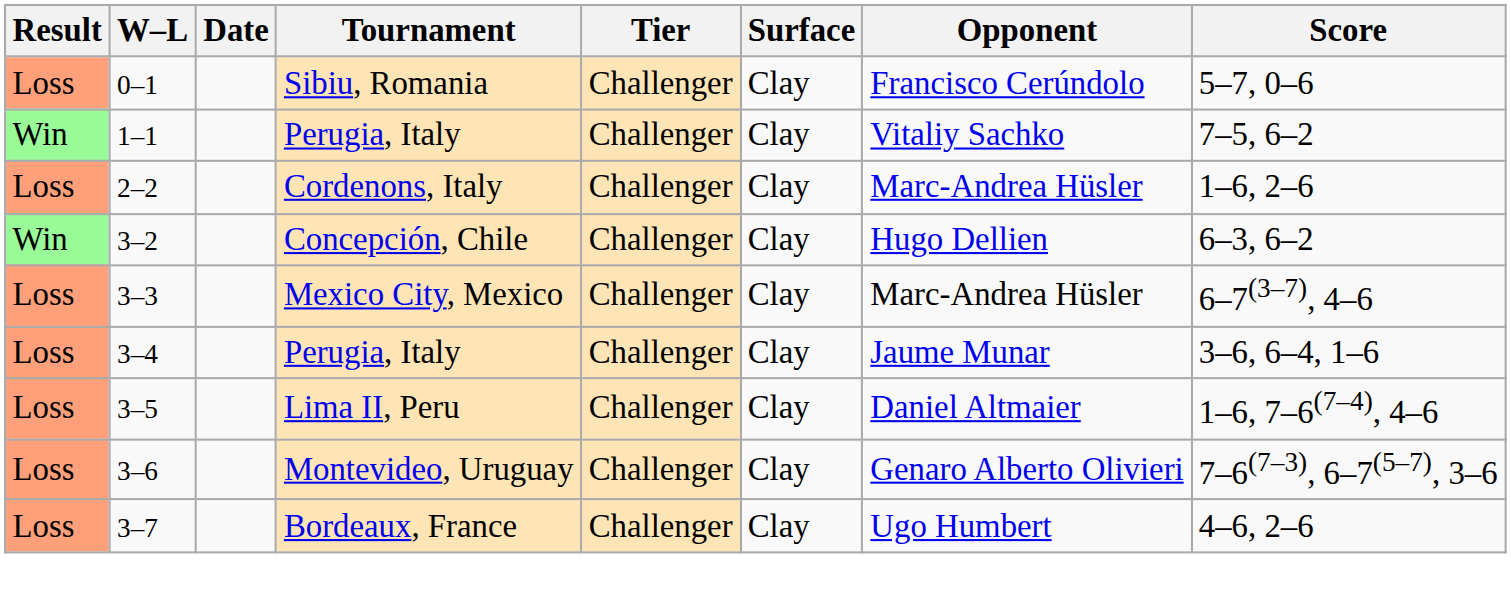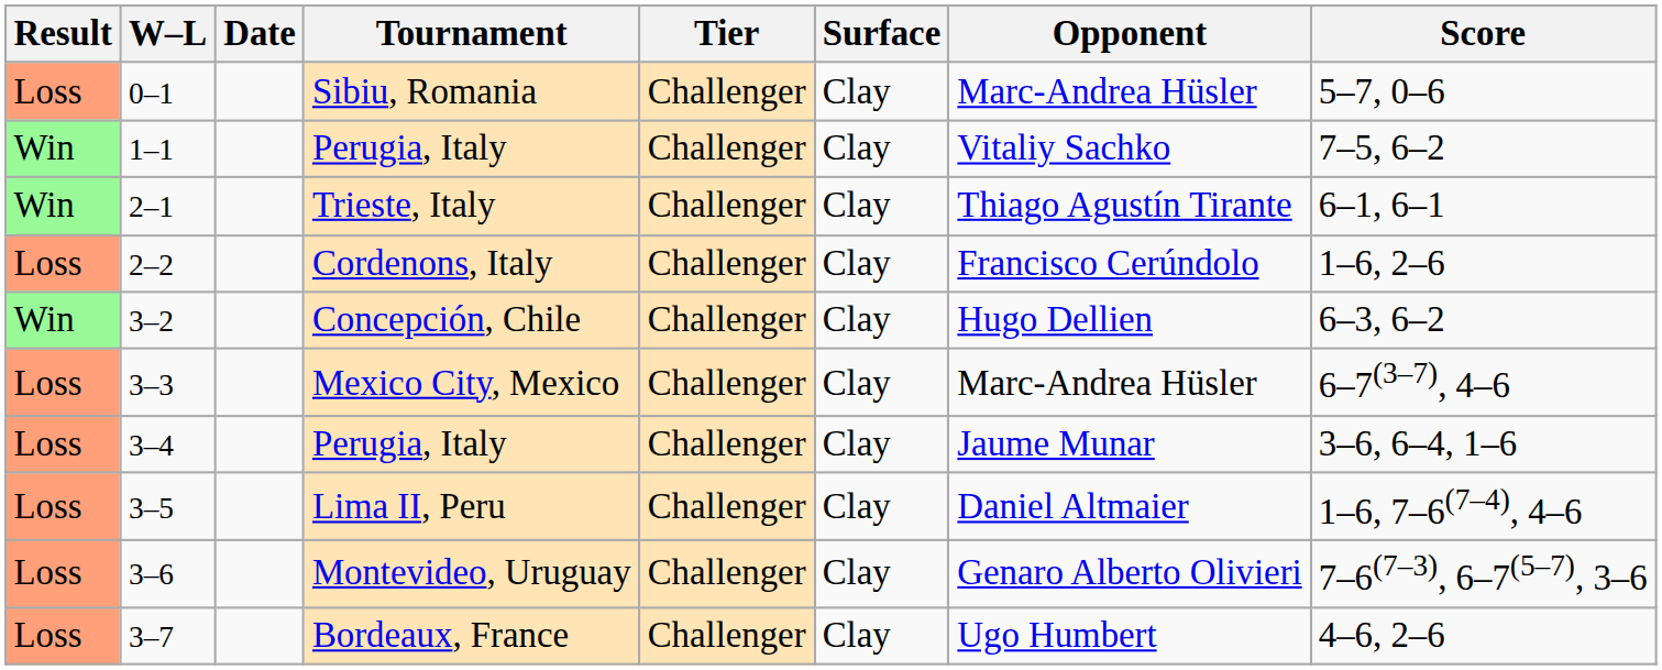Sibiu, Romania | Opponent: Francisco Cerúndolo -> Marc-Andrea Hüsler
+ row: Win | 2–1 | Trieste, Italy | Challenger | Clay | Thiago Agustín Tirante | 6–1, 6–1
Cordenons, Italy | Opponent: Marc-Andrea Hüsler -> Francisco Cerúndolo
